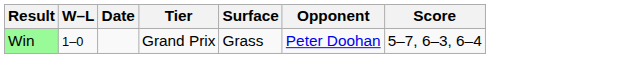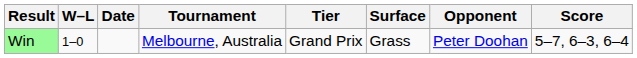+ column: Tournament | Melbourne, Australia
